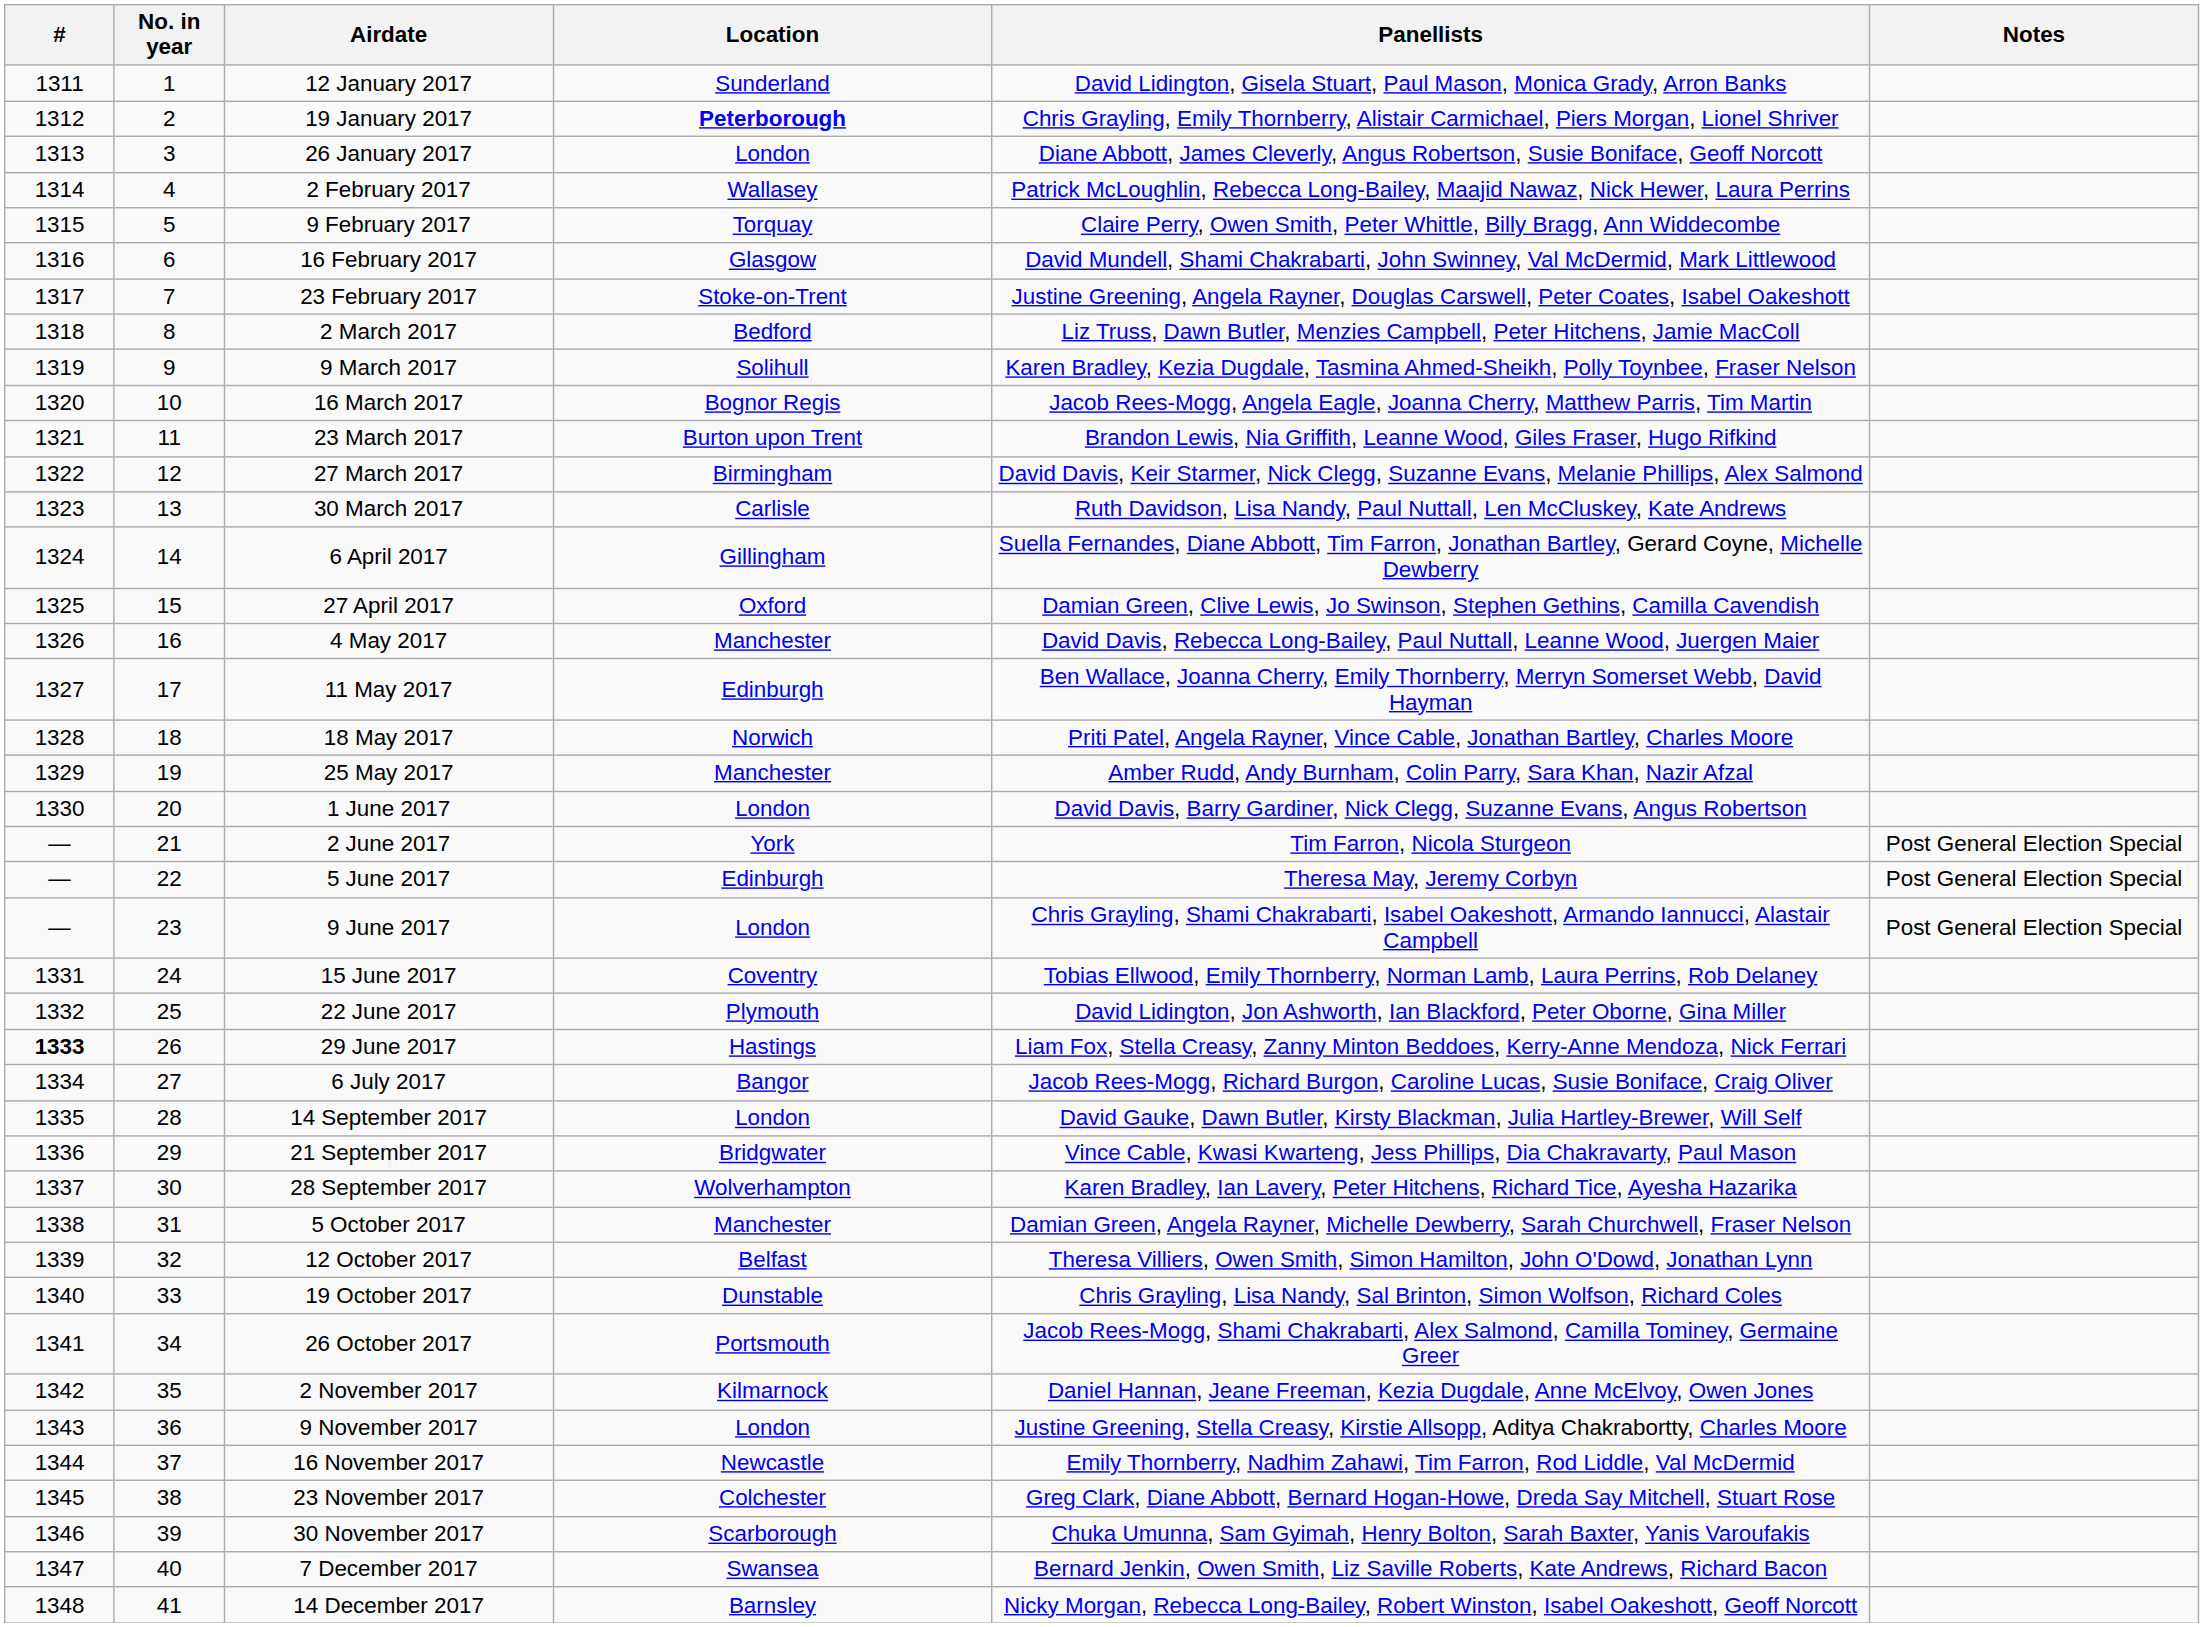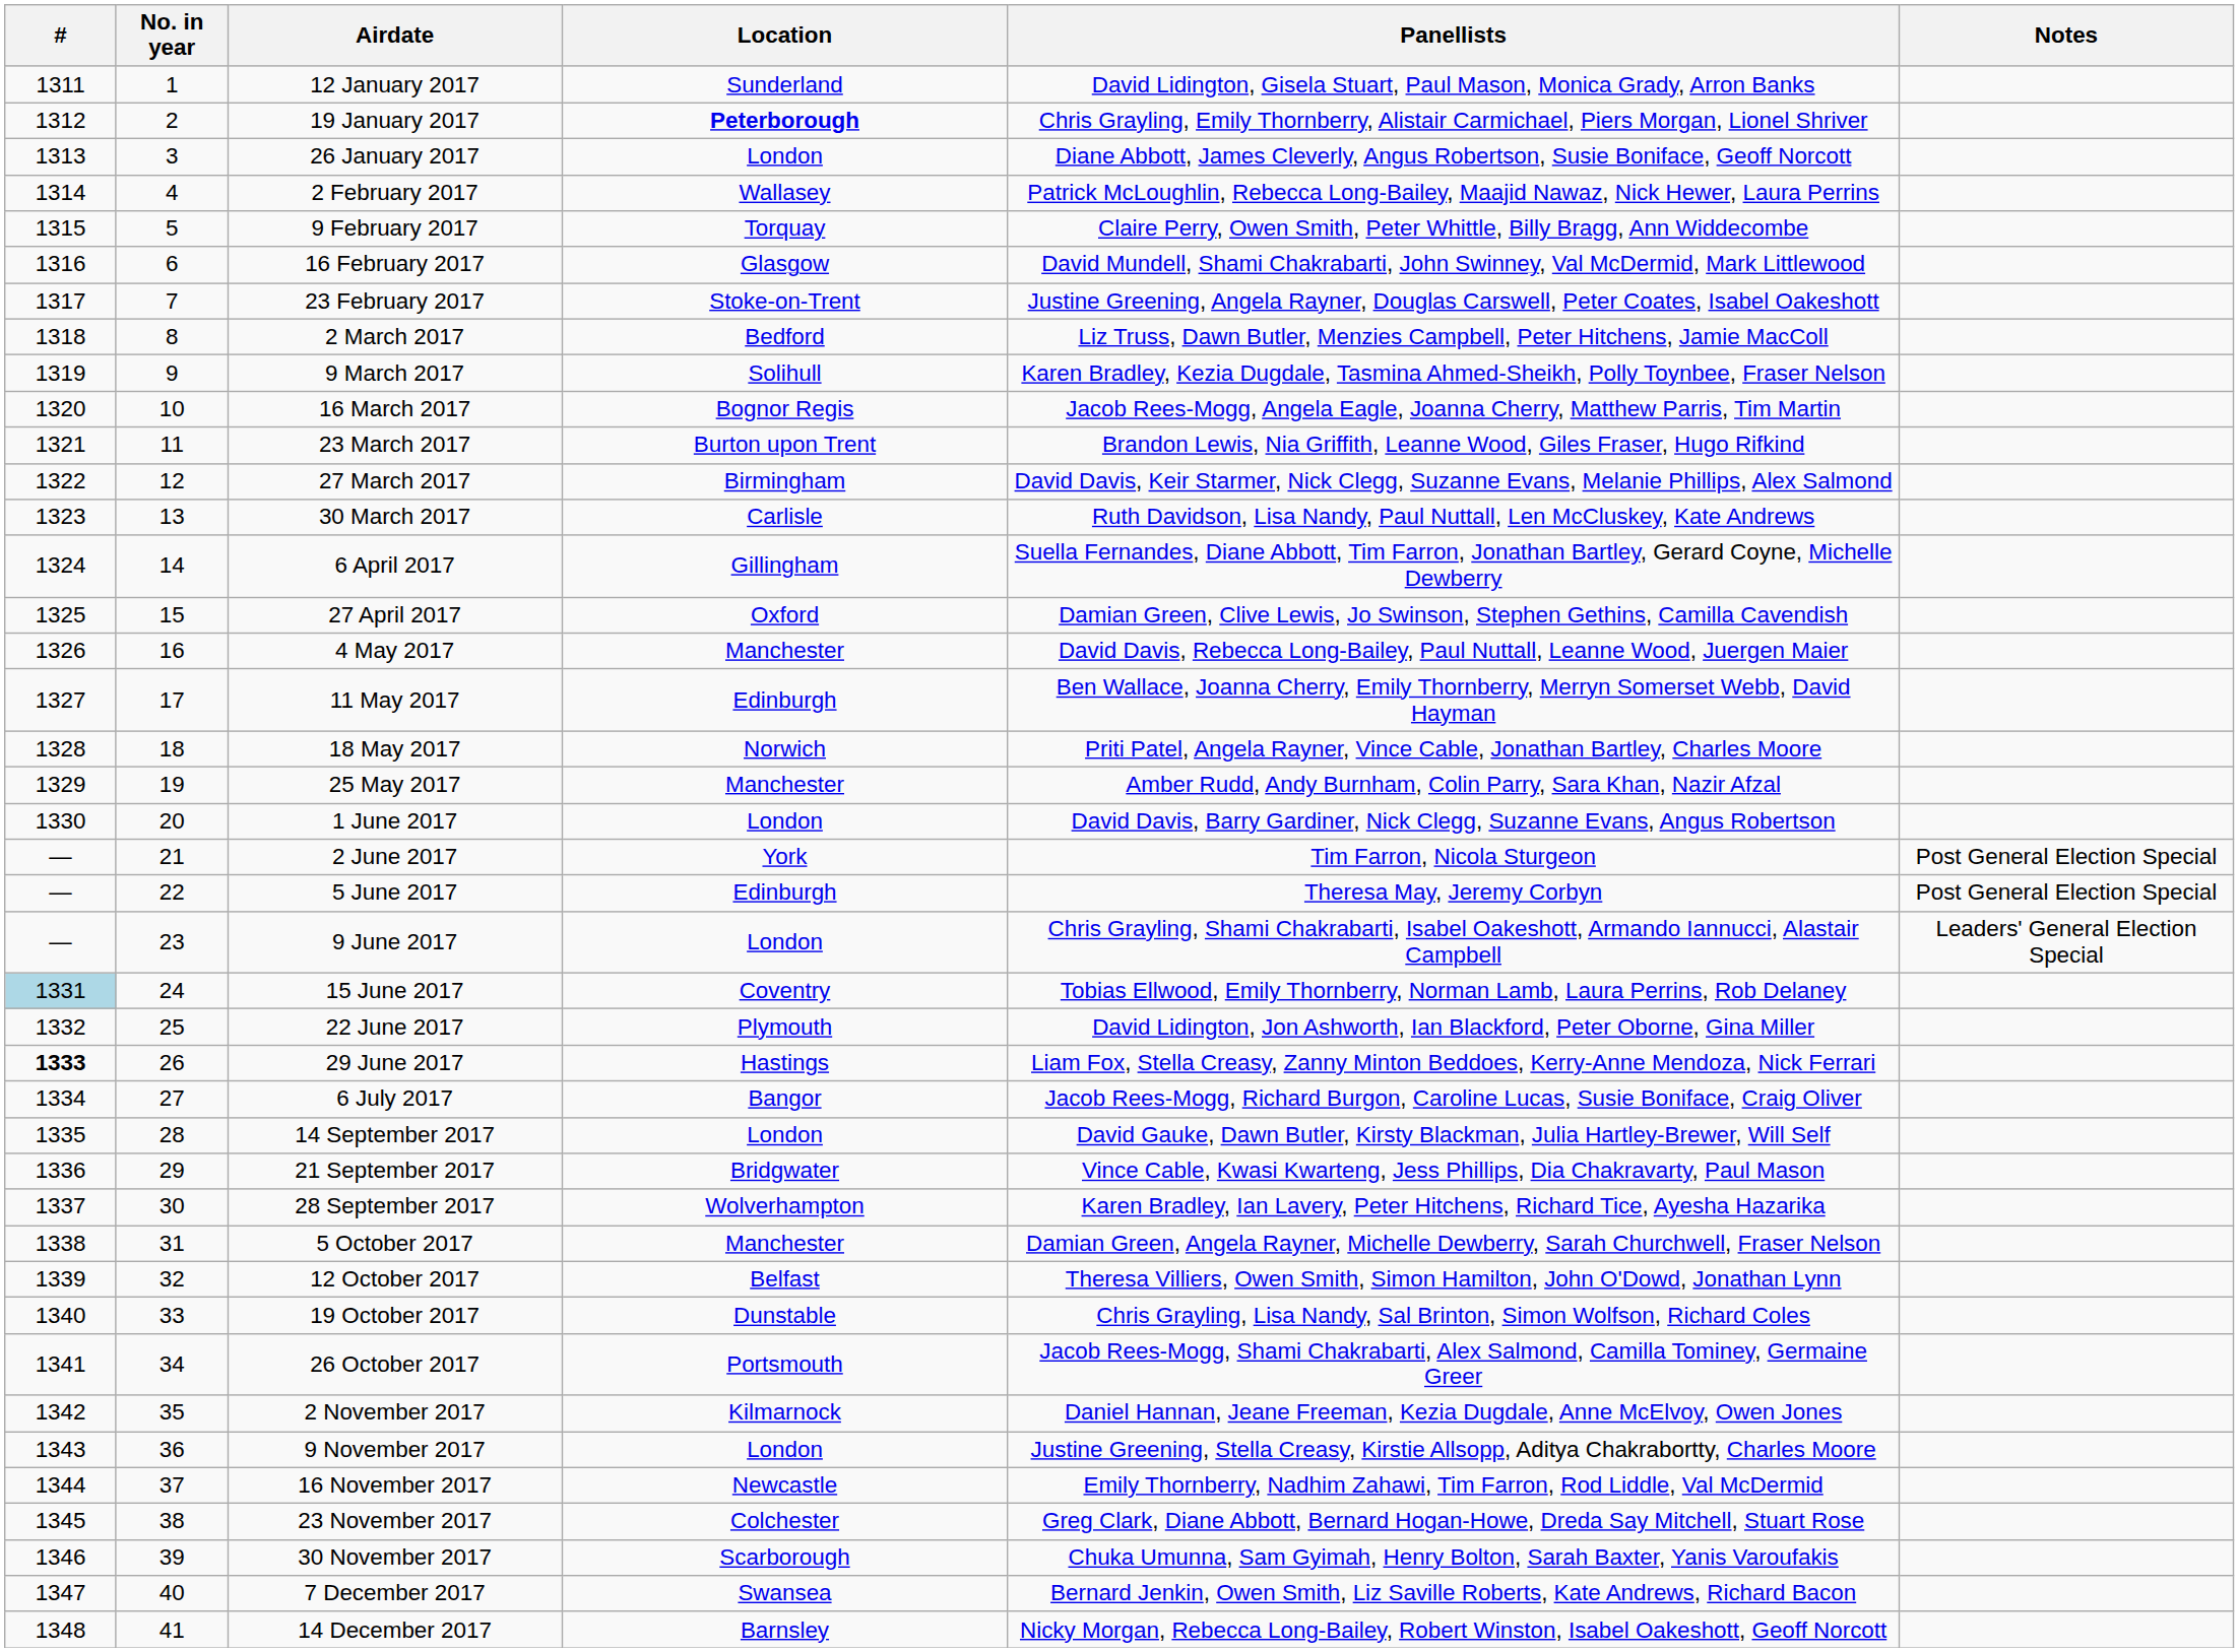9 June 2017 | Notes: Post General Election Special -> Leaders' General Election Special
15 June 2017 | #: no background -> lightblue background
